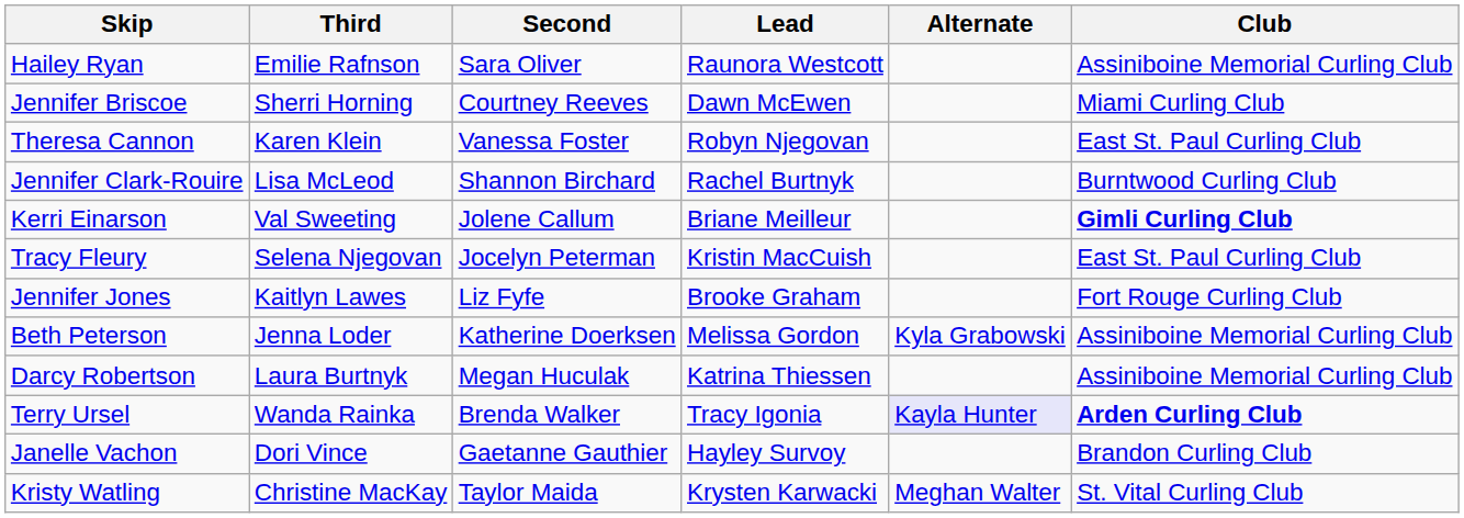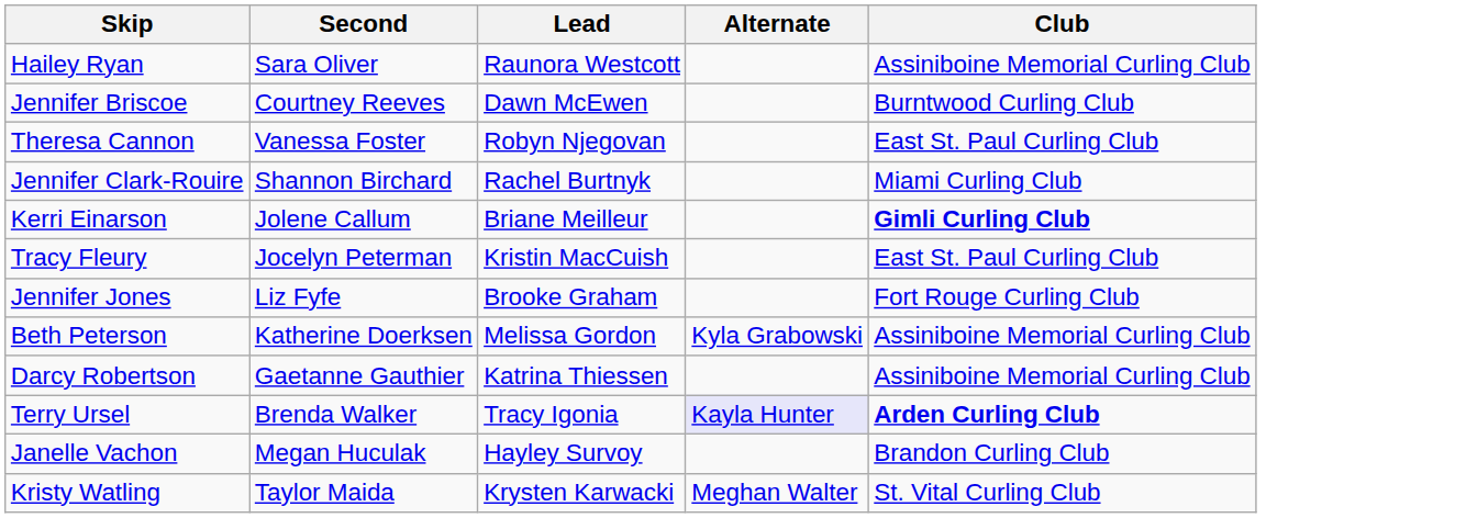- column: Third | Emilie Rafnson | Sherri Horning | Karen Klein | Lisa McLeod | Val Sweeting | Selena Njegovan | Kaitlyn Lawes | Jenna Loder | Laura Burtnyk | Wanda Rainka | Dori Vince | Christine MacKay
Jennifer Briscoe | Club: Miami Curling Club -> Burntwood Curling Club
Jennifer Clark-Rouire | Club: Burntwood Curling Club -> Miami Curling Club
Darcy Robertson | Second: Megan Huculak -> Gaetanne Gauthier
Janelle Vachon | Second: Gaetanne Gauthier -> Megan Huculak
